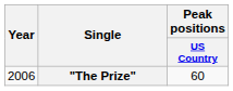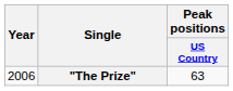"The Prize" | Peak positions / US Country: 60 -> 63
